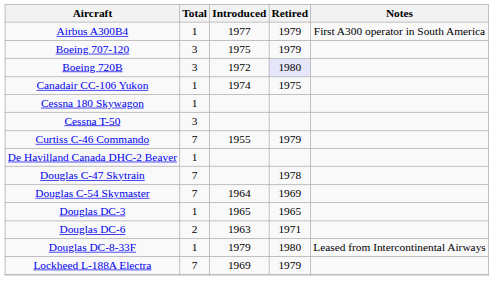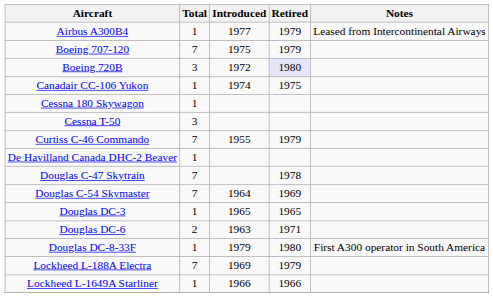Airbus A300B4 | Notes: First A300 operator in South America -> Leased from Intercontinental Airways
Boeing 707-120 | Total: 3 -> 7
Douglas DC-8-33F | Notes: Leased from Intercontinental Airways -> First A300 operator in South America
+ row: Lockheed L-1649A Starliner | 1 | 1966 | 1966
